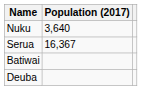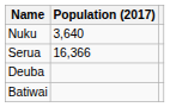Serua | Population (2017): 16,367 -> 16,366
rows swapped: Batiwai <-> Deuba
